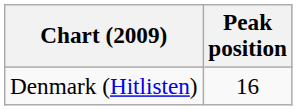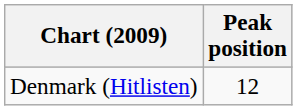Denmark (Hitlisten) | Peak position: 16 -> 12
